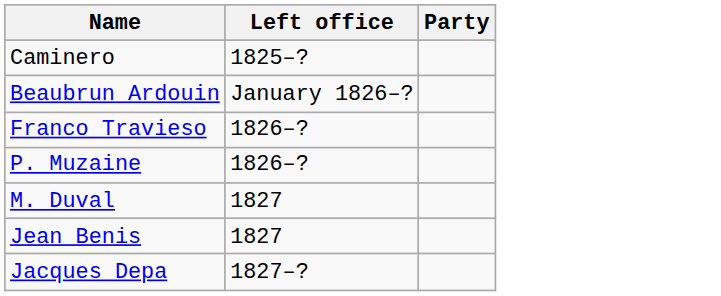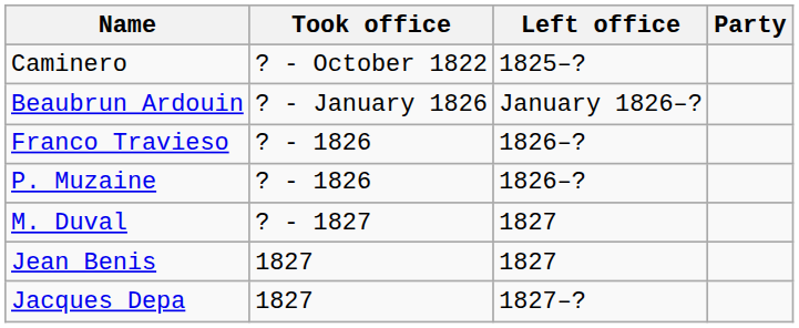+ column: Took office | ? - October 1822 | ? - January 1826 | ? - 1826 | ? - 1826 | ? - 1827 | 1827 | 1827
